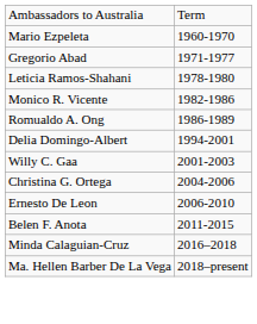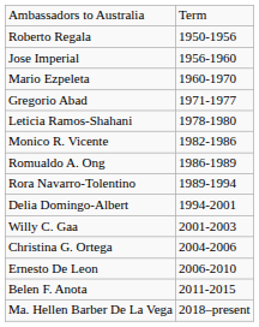+ row: Roberto Regala | 1950-1956
+ row: Jose Imperial | 1956-1960
+ row: Rora Navarro-Tolentino | 1989-1994
- row: Minda Calaguian-Cruz | 2016–2018
